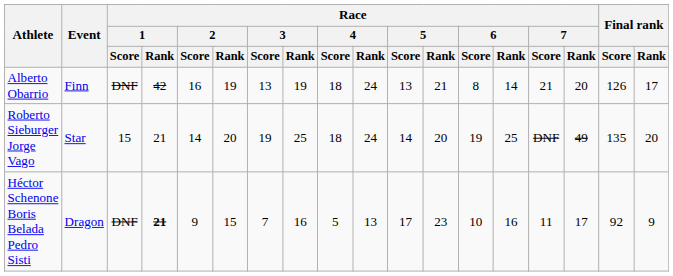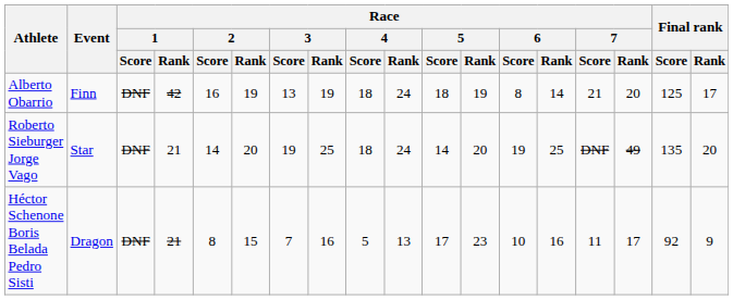Alberto Obarrio | Race / 5 / Score: 13 -> 18
Alberto Obarrio | Race / 5 / Rank: 21 -> 19
Alberto Obarrio | Final rank / Score: 126 -> 125
Roberto Sieburger Jorge Vago | Race / 1 / Score: 15 -> DNF
Héctor Schenone Boris Belada Pedro Sisti | Race / 1 / Rank: bold -> normal
Héctor Schenone Boris Belada Pedro Sisti | Race / 2 / Score: 9 -> 8
